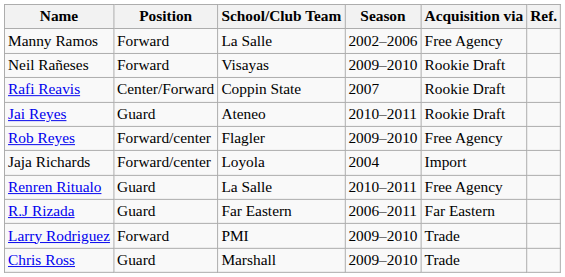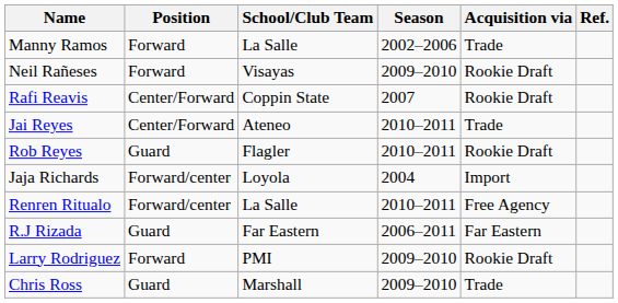Manny Ramos | Acquisition via: Free Agency -> Trade
Jai Reyes | Position: Guard -> Center/Forward
Jai Reyes | Acquisition via: Rookie Draft -> Trade
Rob Reyes | Position: Forward/center -> Guard
Rob Reyes | Season: 2009–2010 -> 2010–2011
Rob Reyes | Acquisition via: Free Agency -> Rookie Draft
Renren Ritualo | Position: Guard -> Forward/center
Larry Rodriguez | Acquisition via: Trade -> Rookie Draft
